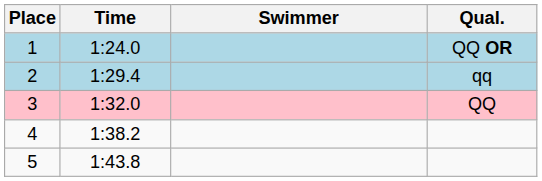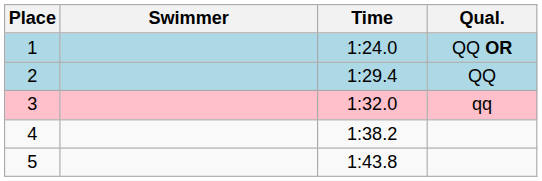columns swapped: Swimmer <-> Time
2 | Qual.: qq -> QQ
3 | Qual.: QQ -> qq
